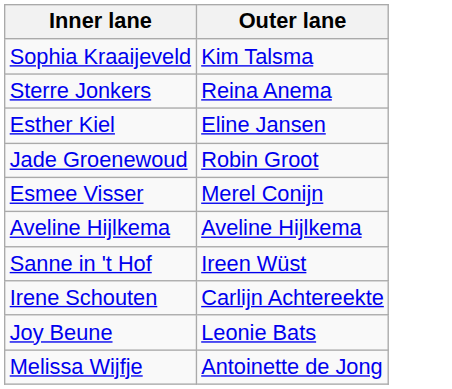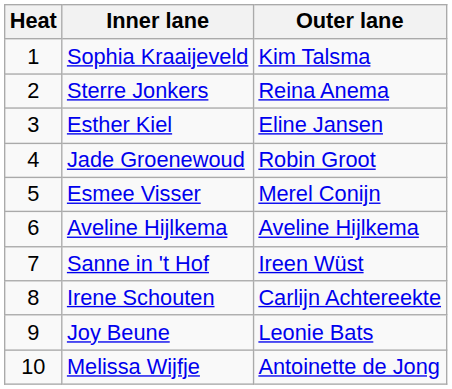+ column: Heat | 1 | 2 | 3 | 4 | 5 | 6 | 7 | 8 | 9 | 10
